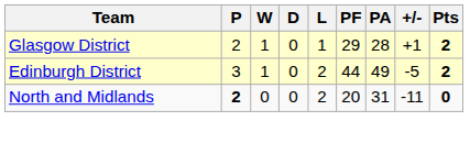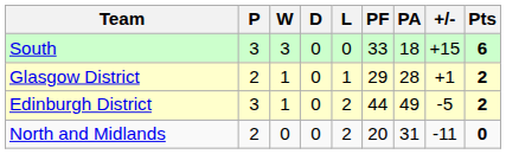+ row: South | 3 | 3 | 0 | 0 | 33 | 18 | +15 | 6
North and Midlands | P: bold -> normal
